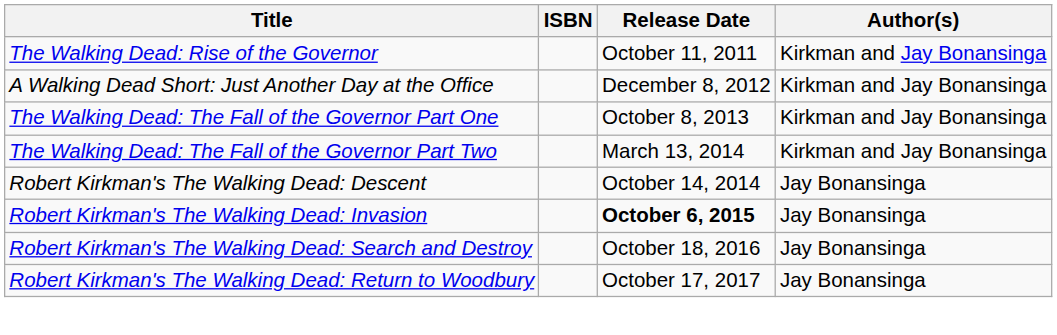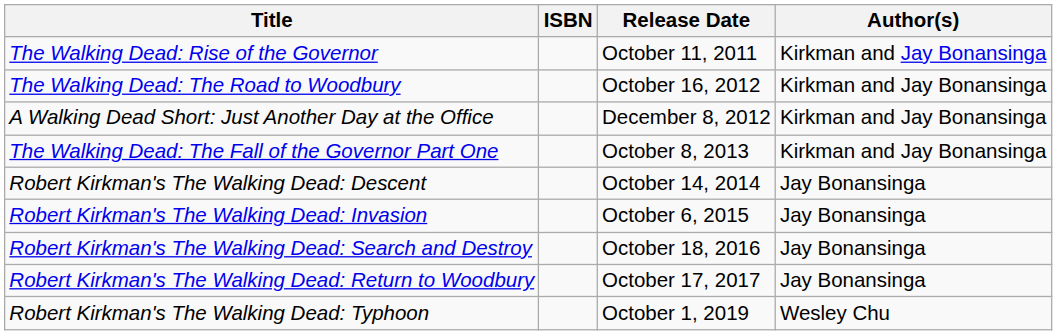+ row: The Walking Dead: The Road to Woodbury | October 16, 2012 | Kirkman and Jay Bonansinga
- row: The Walking Dead: The Fall of the Governor Part Two | March 13, 2014 | Kirkman and Jay Bonansinga
Robert Kirkman's The Walking Dead: Invasion | Release Date: bold -> normal
+ row: Robert Kirkman's The Walking Dead: Typhoon | October 1, 2019 | Wesley Chu
